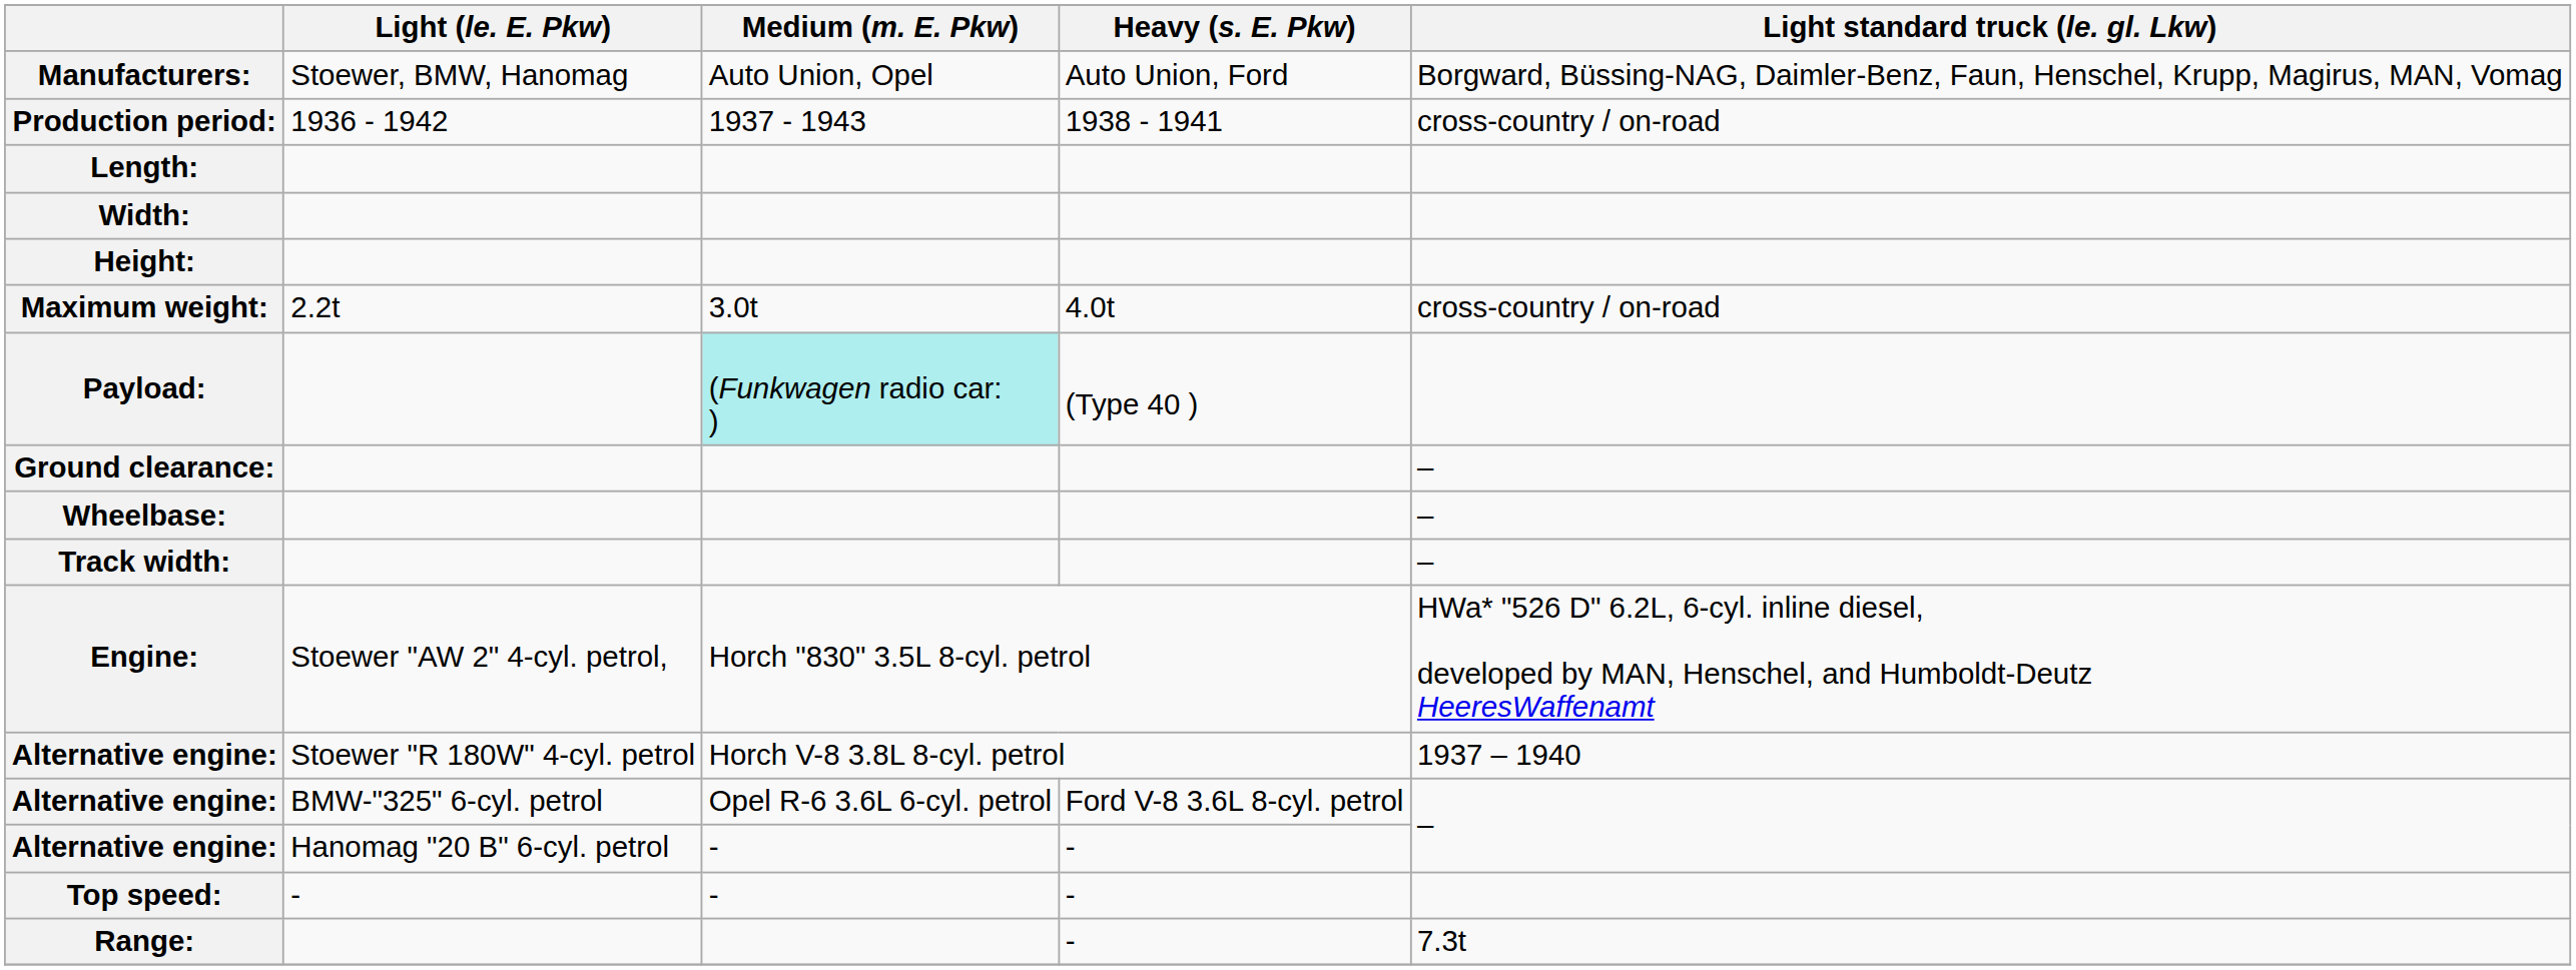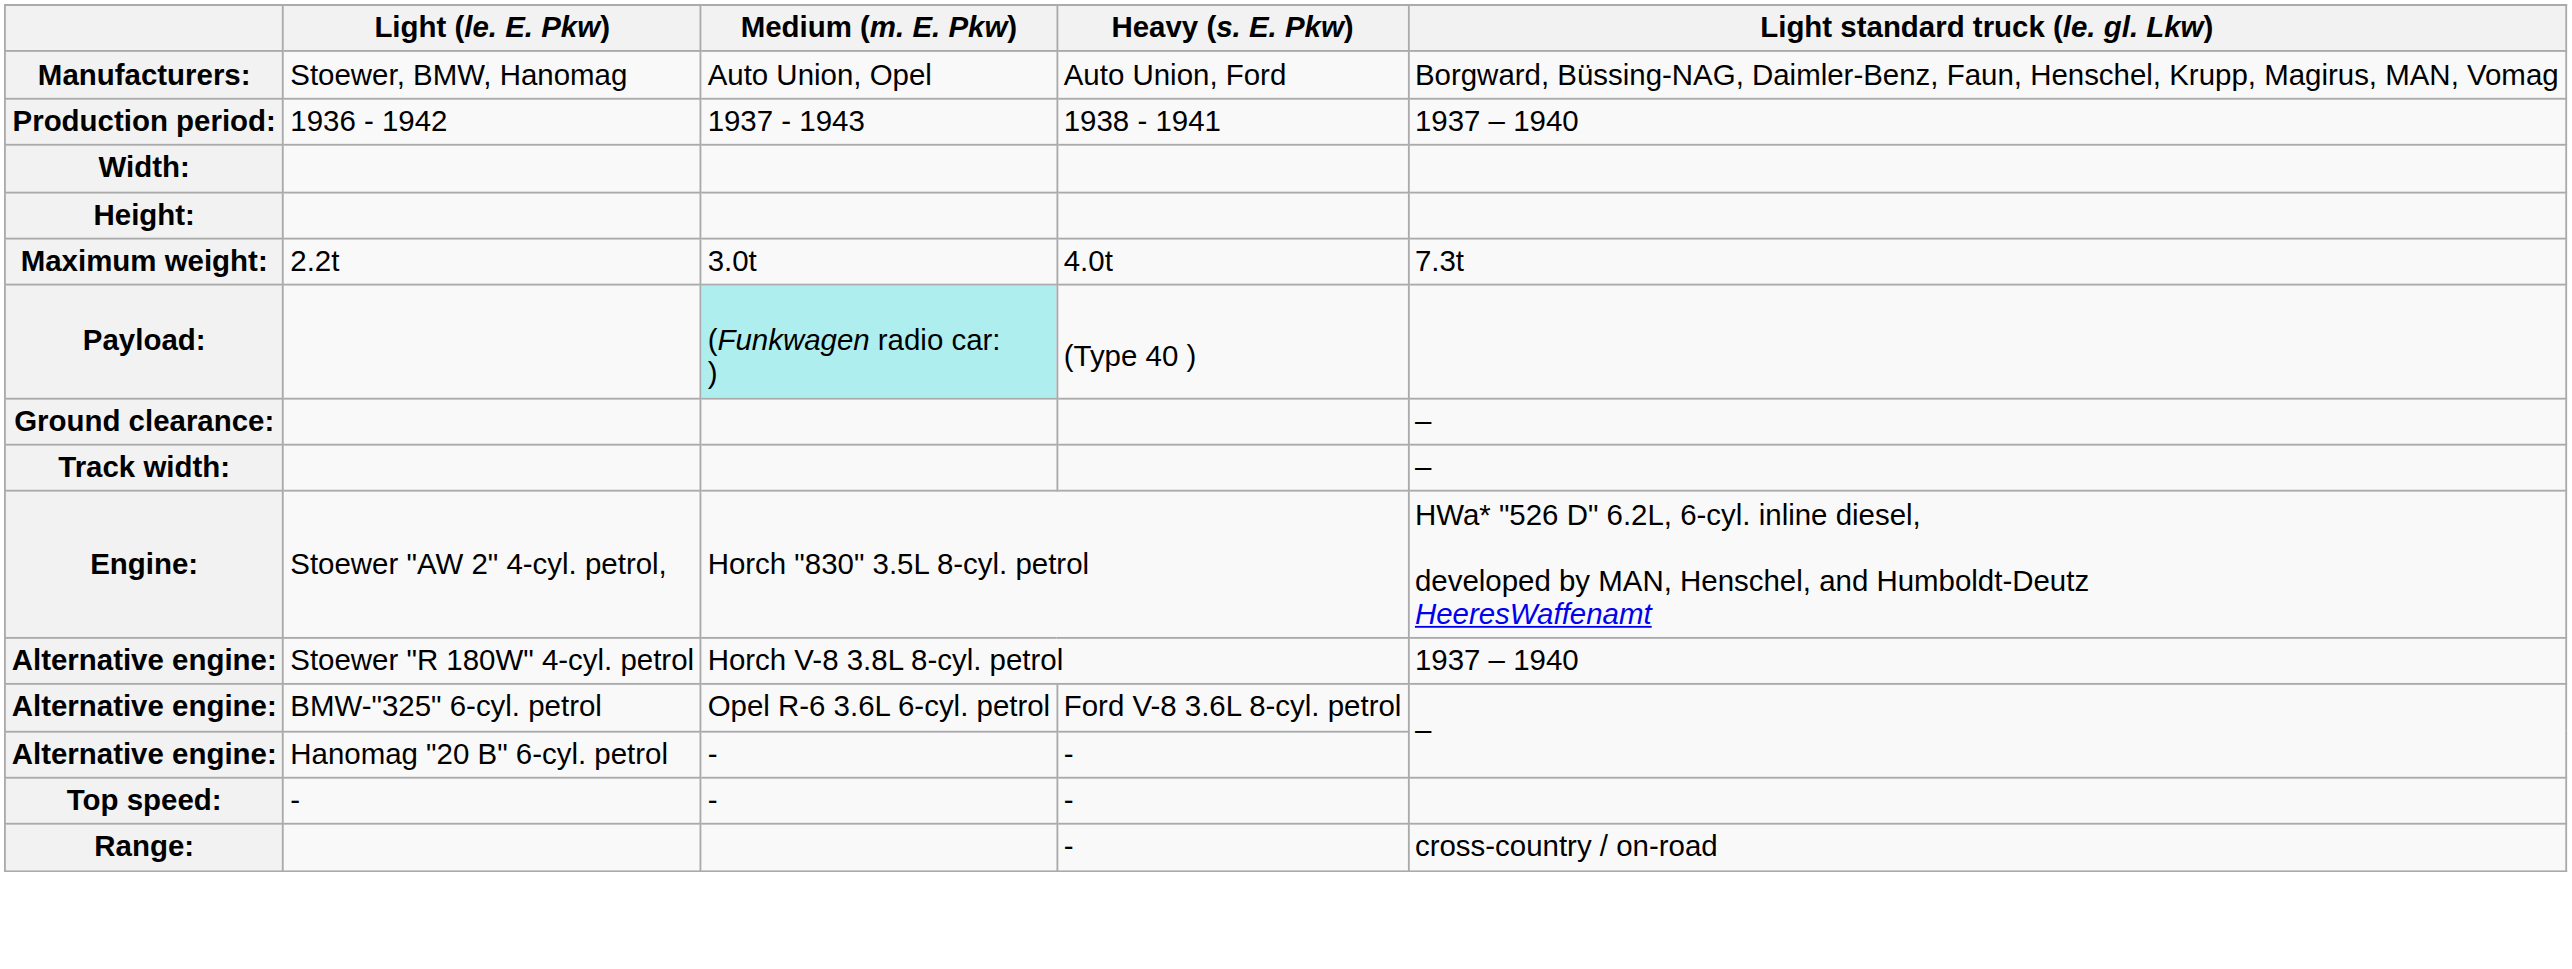Production period: | Light standard truck (le. gl. Lkw): cross-country / on-road -> 1937 – 1940
- row: Length:
Maximum weight: | Light standard truck (le. gl. Lkw): cross-country / on-road -> 7.3t
- row: Wheelbase: | –
Range: | Light standard truck (le. gl. Lkw): 7.3t -> cross-country / on-road
